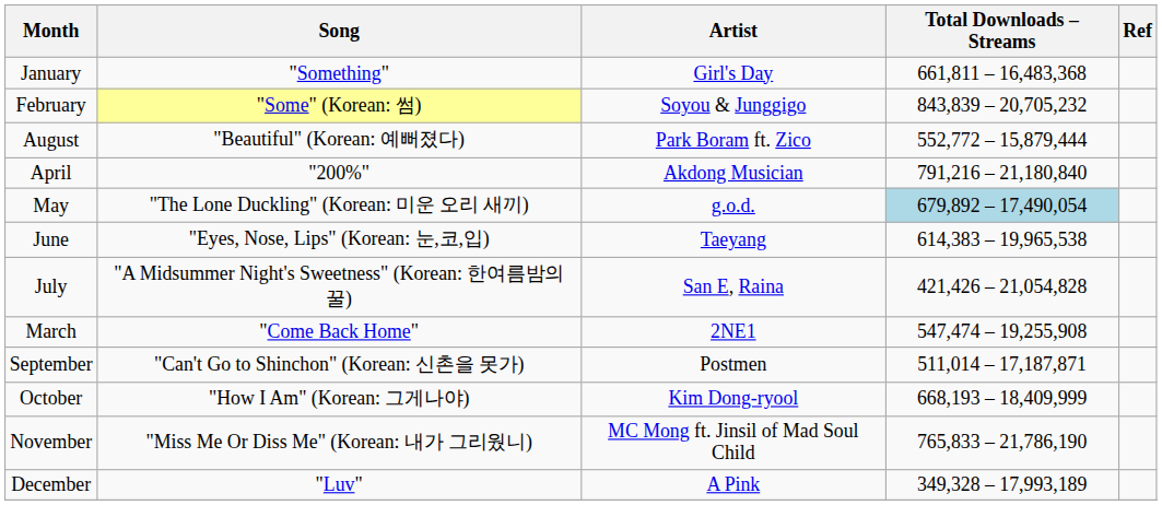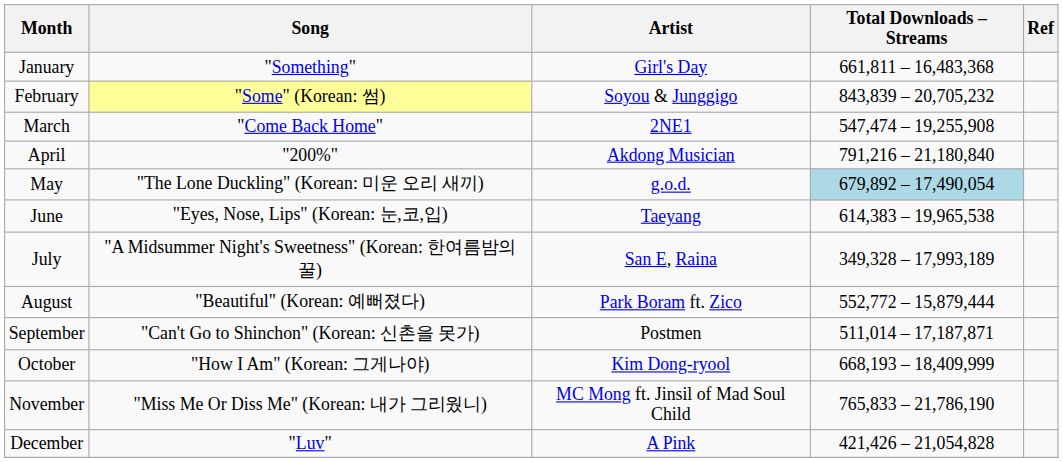rows swapped: March <-> August
July | Total Downloads – Streams: 421,426 – 21,054,828 -> 349,328 – 17,993,189
December | Total Downloads – Streams: 349,328 – 17,993,189 -> 421,426 – 21,054,828
